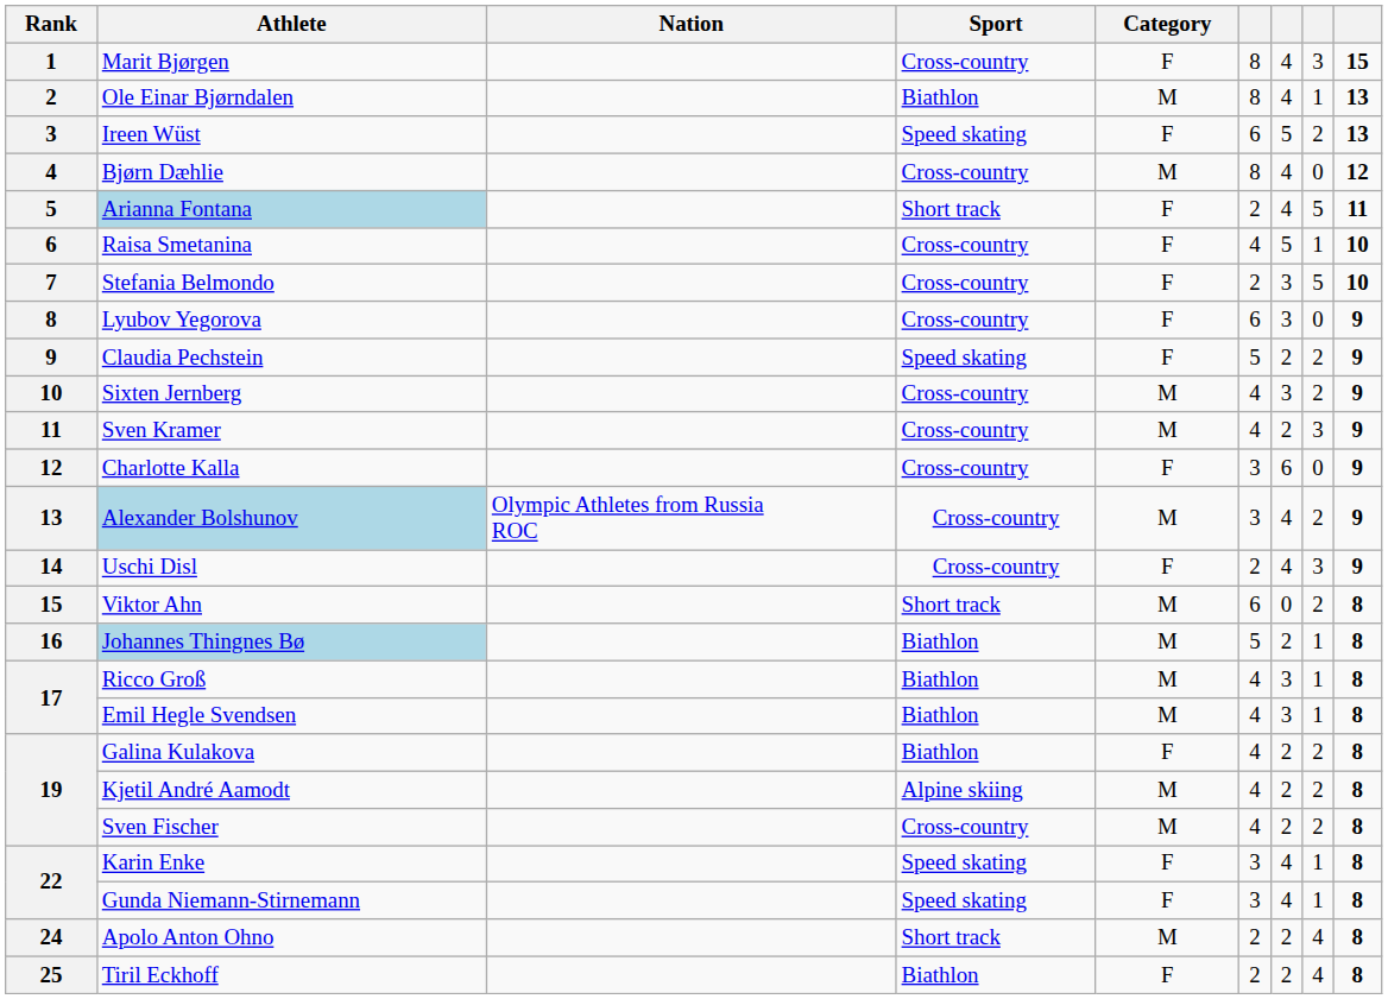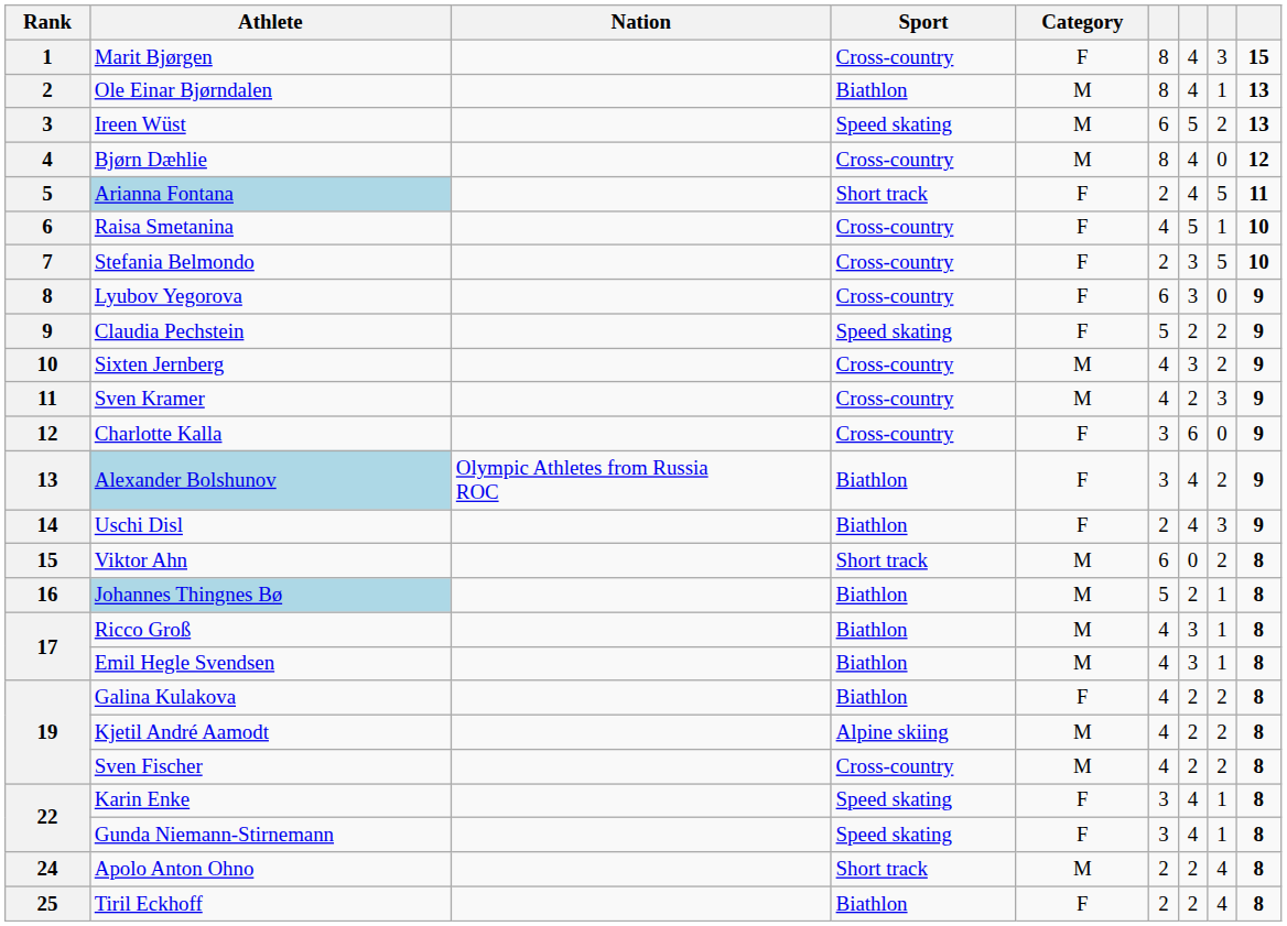Ireen Wüst | Category: F -> M
Alexander Bolshunov | Sport: Cross-country -> Biathlon
Alexander Bolshunov | Category: M -> F
Uschi Disl | Sport: Cross-country -> Biathlon
